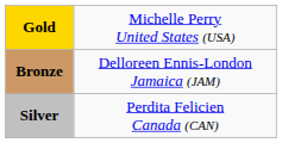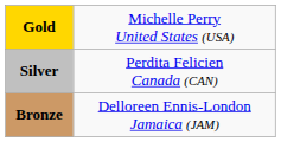rows swapped: Silver <-> Bronze
